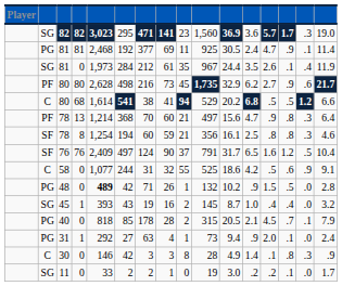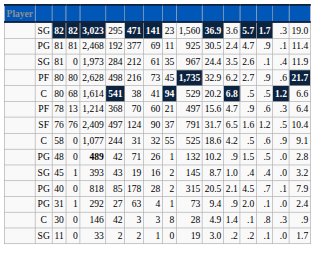78 / 13 | column 14: .8 -> .6
- row: SF | 78 | 8 | 1,254 | 194 | 60 | 59 | 21 | 356 | 16.1 | 2.5 | .8 | .8 | .3 | 4.6
